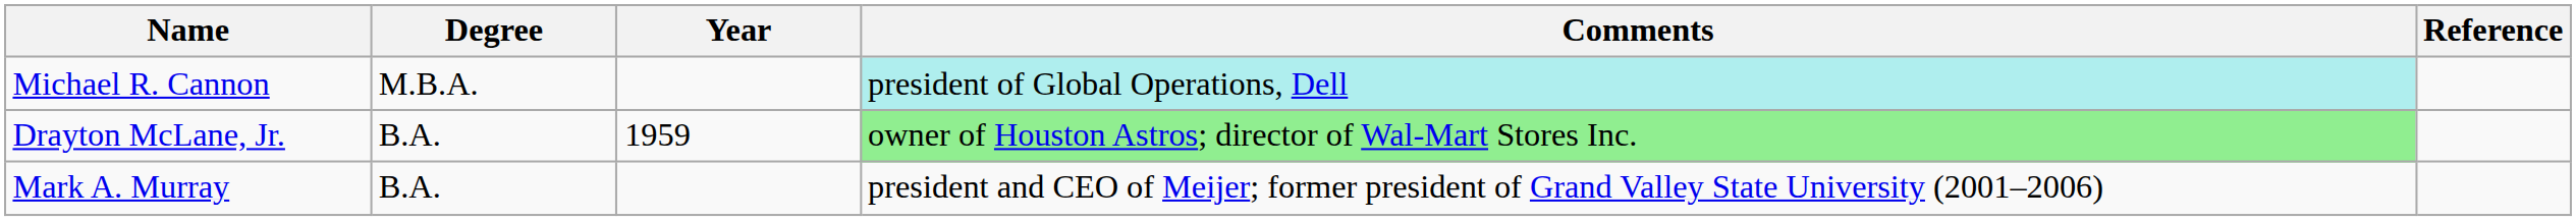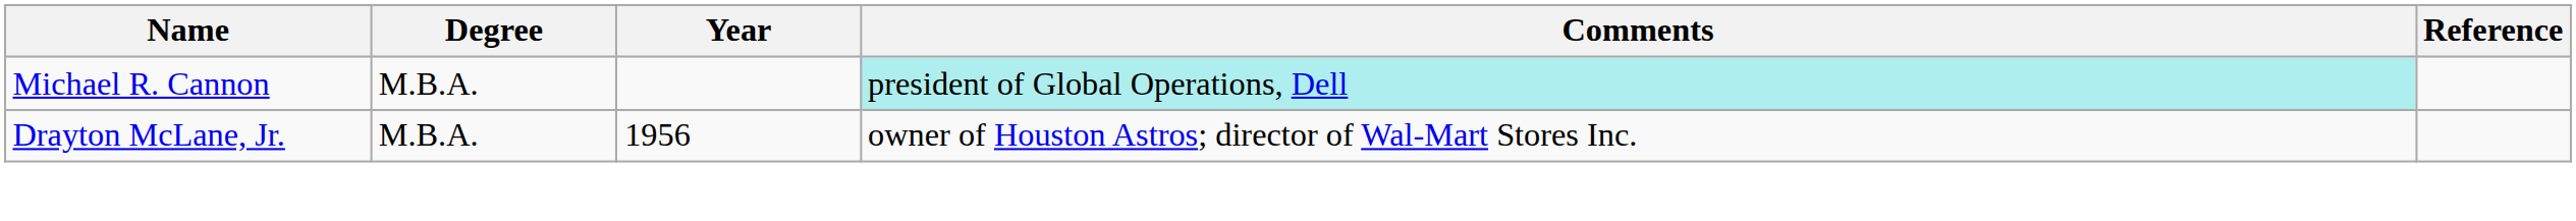Drayton McLane, Jr. | Degree: B.A. -> M.B.A.
Drayton McLane, Jr. | Year: 1959 -> 1956
Drayton McLane, Jr. | Comments: lightgreen background -> no background
- row: Mark A. Murray | B.A. | president and CEO of Meijer; former president of Grand Valley State University (2001–2006)
